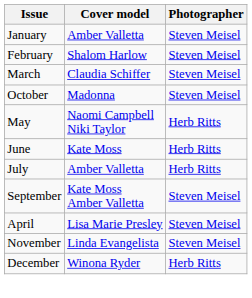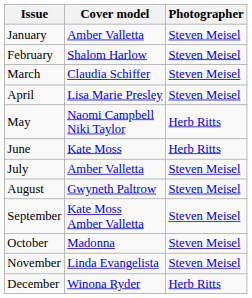rows swapped: April <-> October
July | Photographer: Herb Ritts -> Steven Meisel
+ row: August | Gwyneth Paltrow | Steven Meisel
